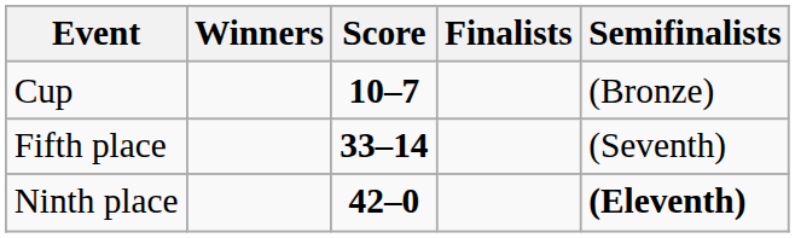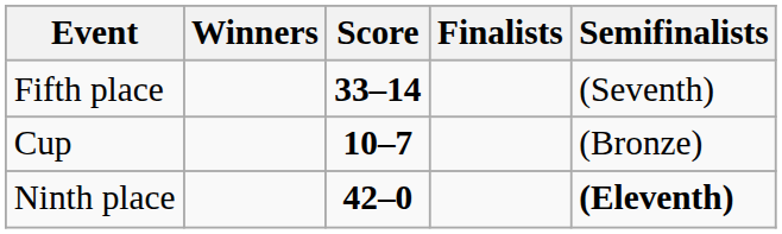rows swapped: Cup <-> Fifth place
